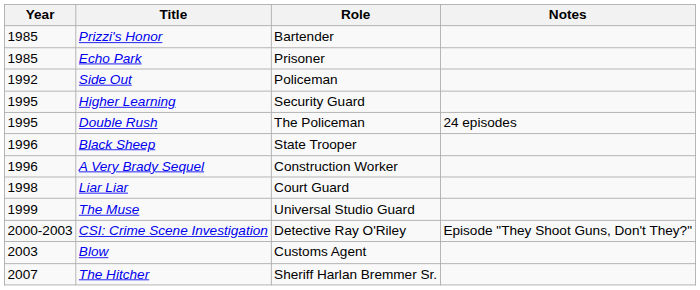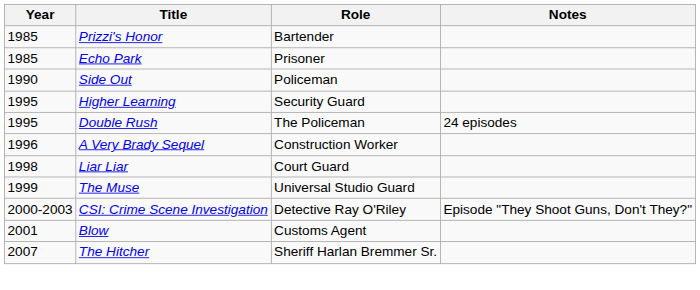Side Out | Year: 1992 -> 1990
- row: 1996 | Black Sheep | State Trooper
Blow | Year: 2003 -> 2001
